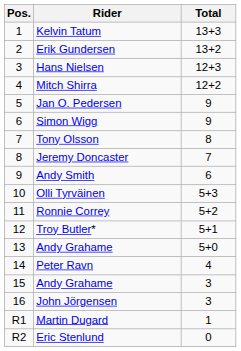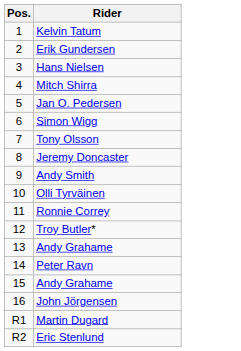- column: Total | 13+3 | 13+2 | 12+3 | 12+2 | 9 | 9 | 8 | 7 | 6 | 5+3 | 5+2 | 5+1 | 5+0 | 4 | 3 | 3 | 1 | 0
